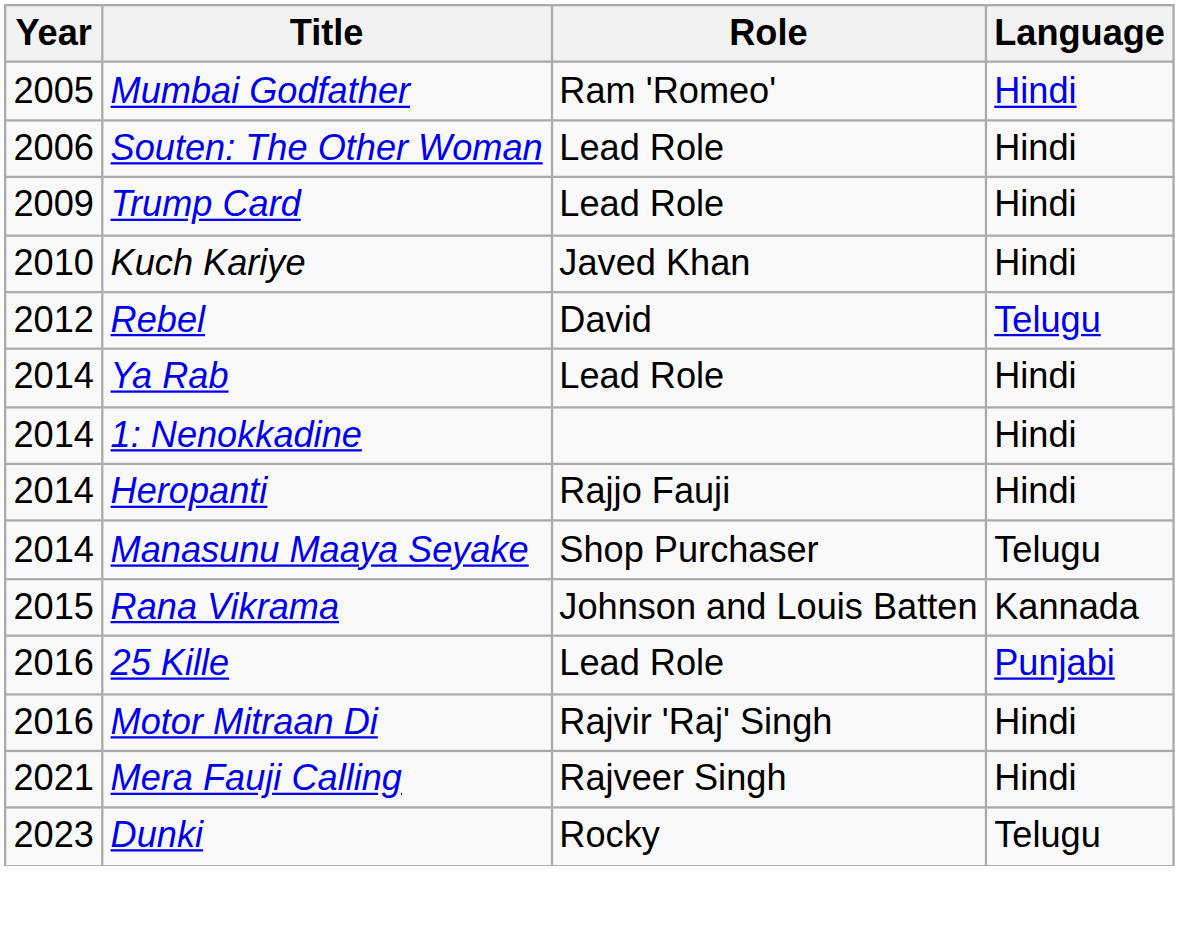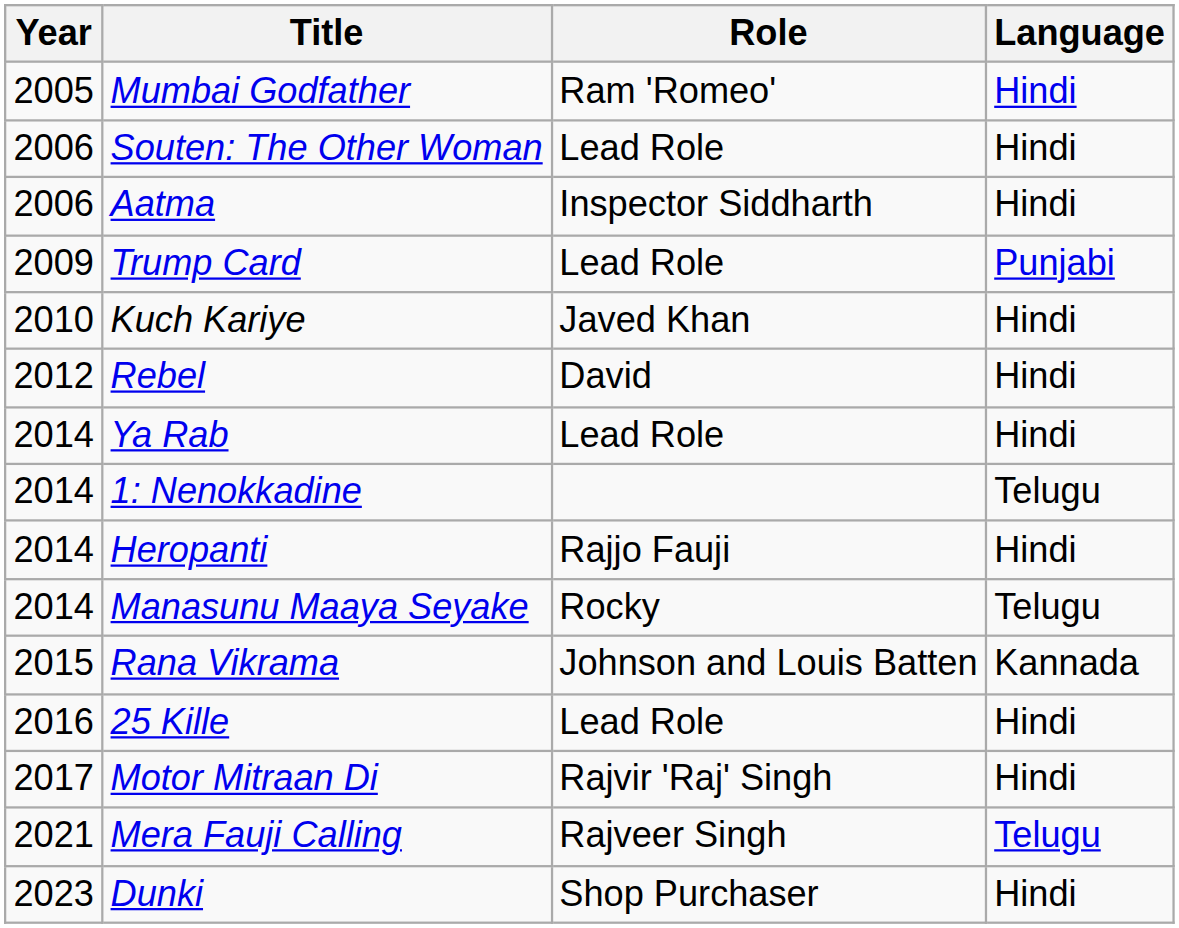+ row: 2006 | Aatma | Inspector Siddharth | Hindi
Trump Card | Language: Hindi -> Punjabi
Rebel | Language: Telugu -> Hindi
1: Nenokkadine | Language: Hindi -> Telugu
Manasunu Maaya Seyake | Role: Shop Purchaser -> Rocky
25 Kille | Language: Punjabi -> Hindi
Motor Mitraan Di | Year: 2016 -> 2017
Mera Fauji Calling | Language: Hindi -> Telugu
Dunki | Role: Rocky -> Shop Purchaser
Dunki | Language: Telugu -> Hindi
